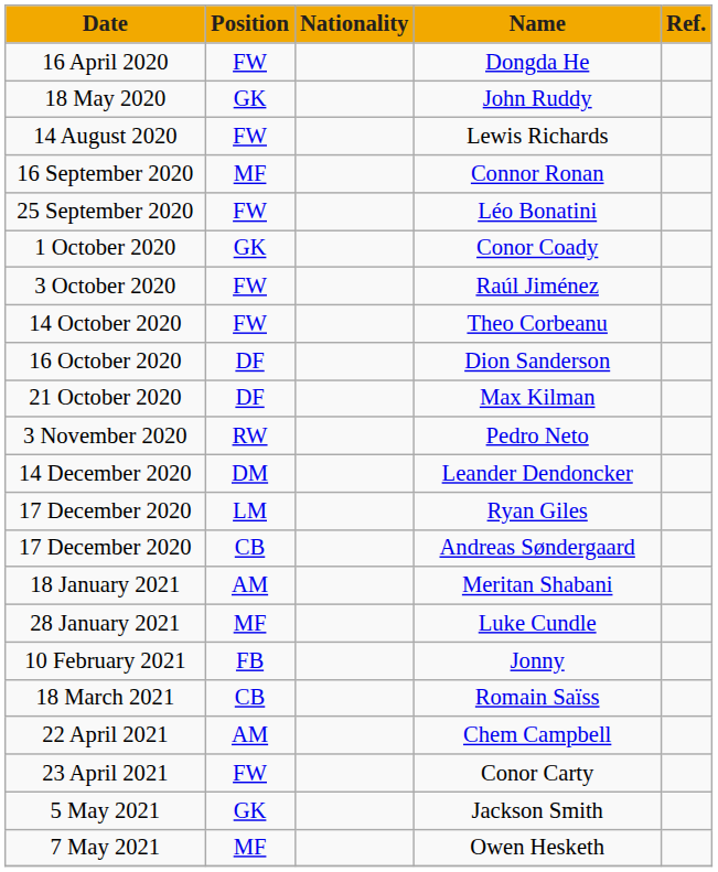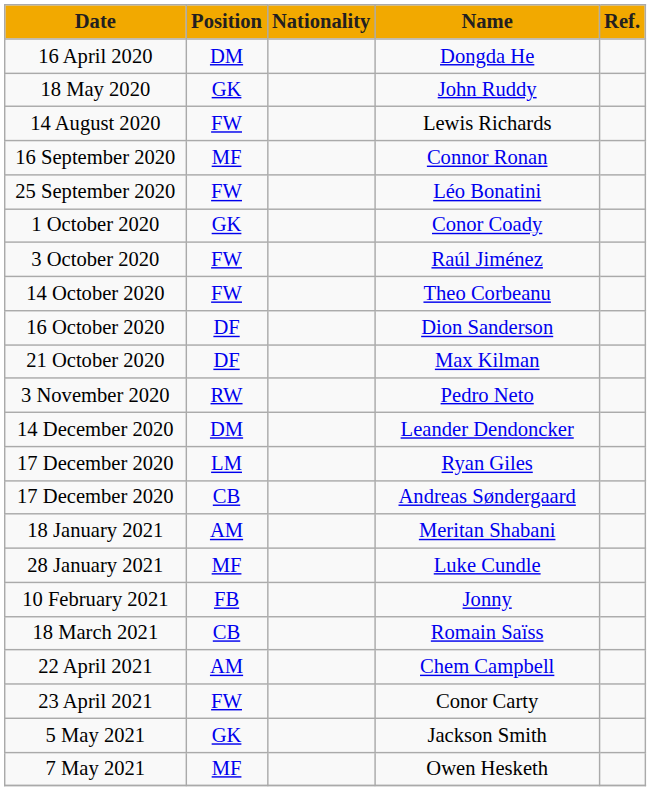Dongda He | Position: FW -> DM
